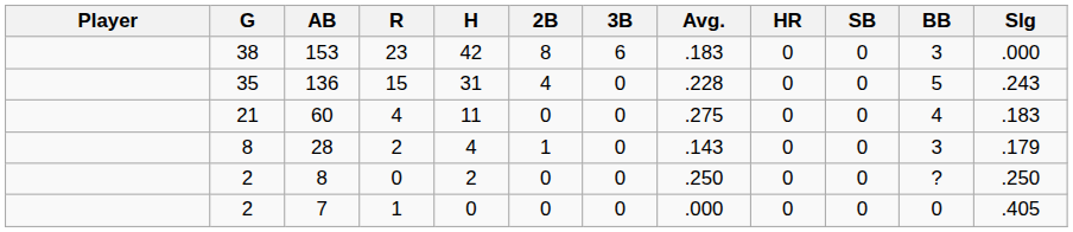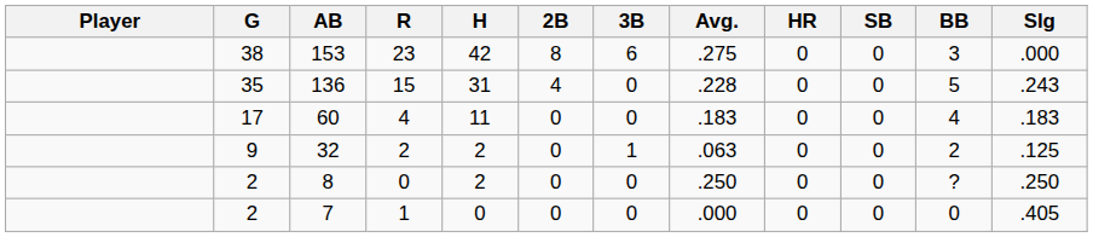153 | Avg.: .183 -> .275
60 | G: 21 -> 17
60 | Avg.: .275 -> .183
+ row: 9 | 32 | 2 | 2 | 0 | 1 | .063 | 0 | 0 | 2 | .125
- row: 8 | 28 | 2 | 4 | 1 | 0 | .143 | 0 | 0 | 3 | .179
